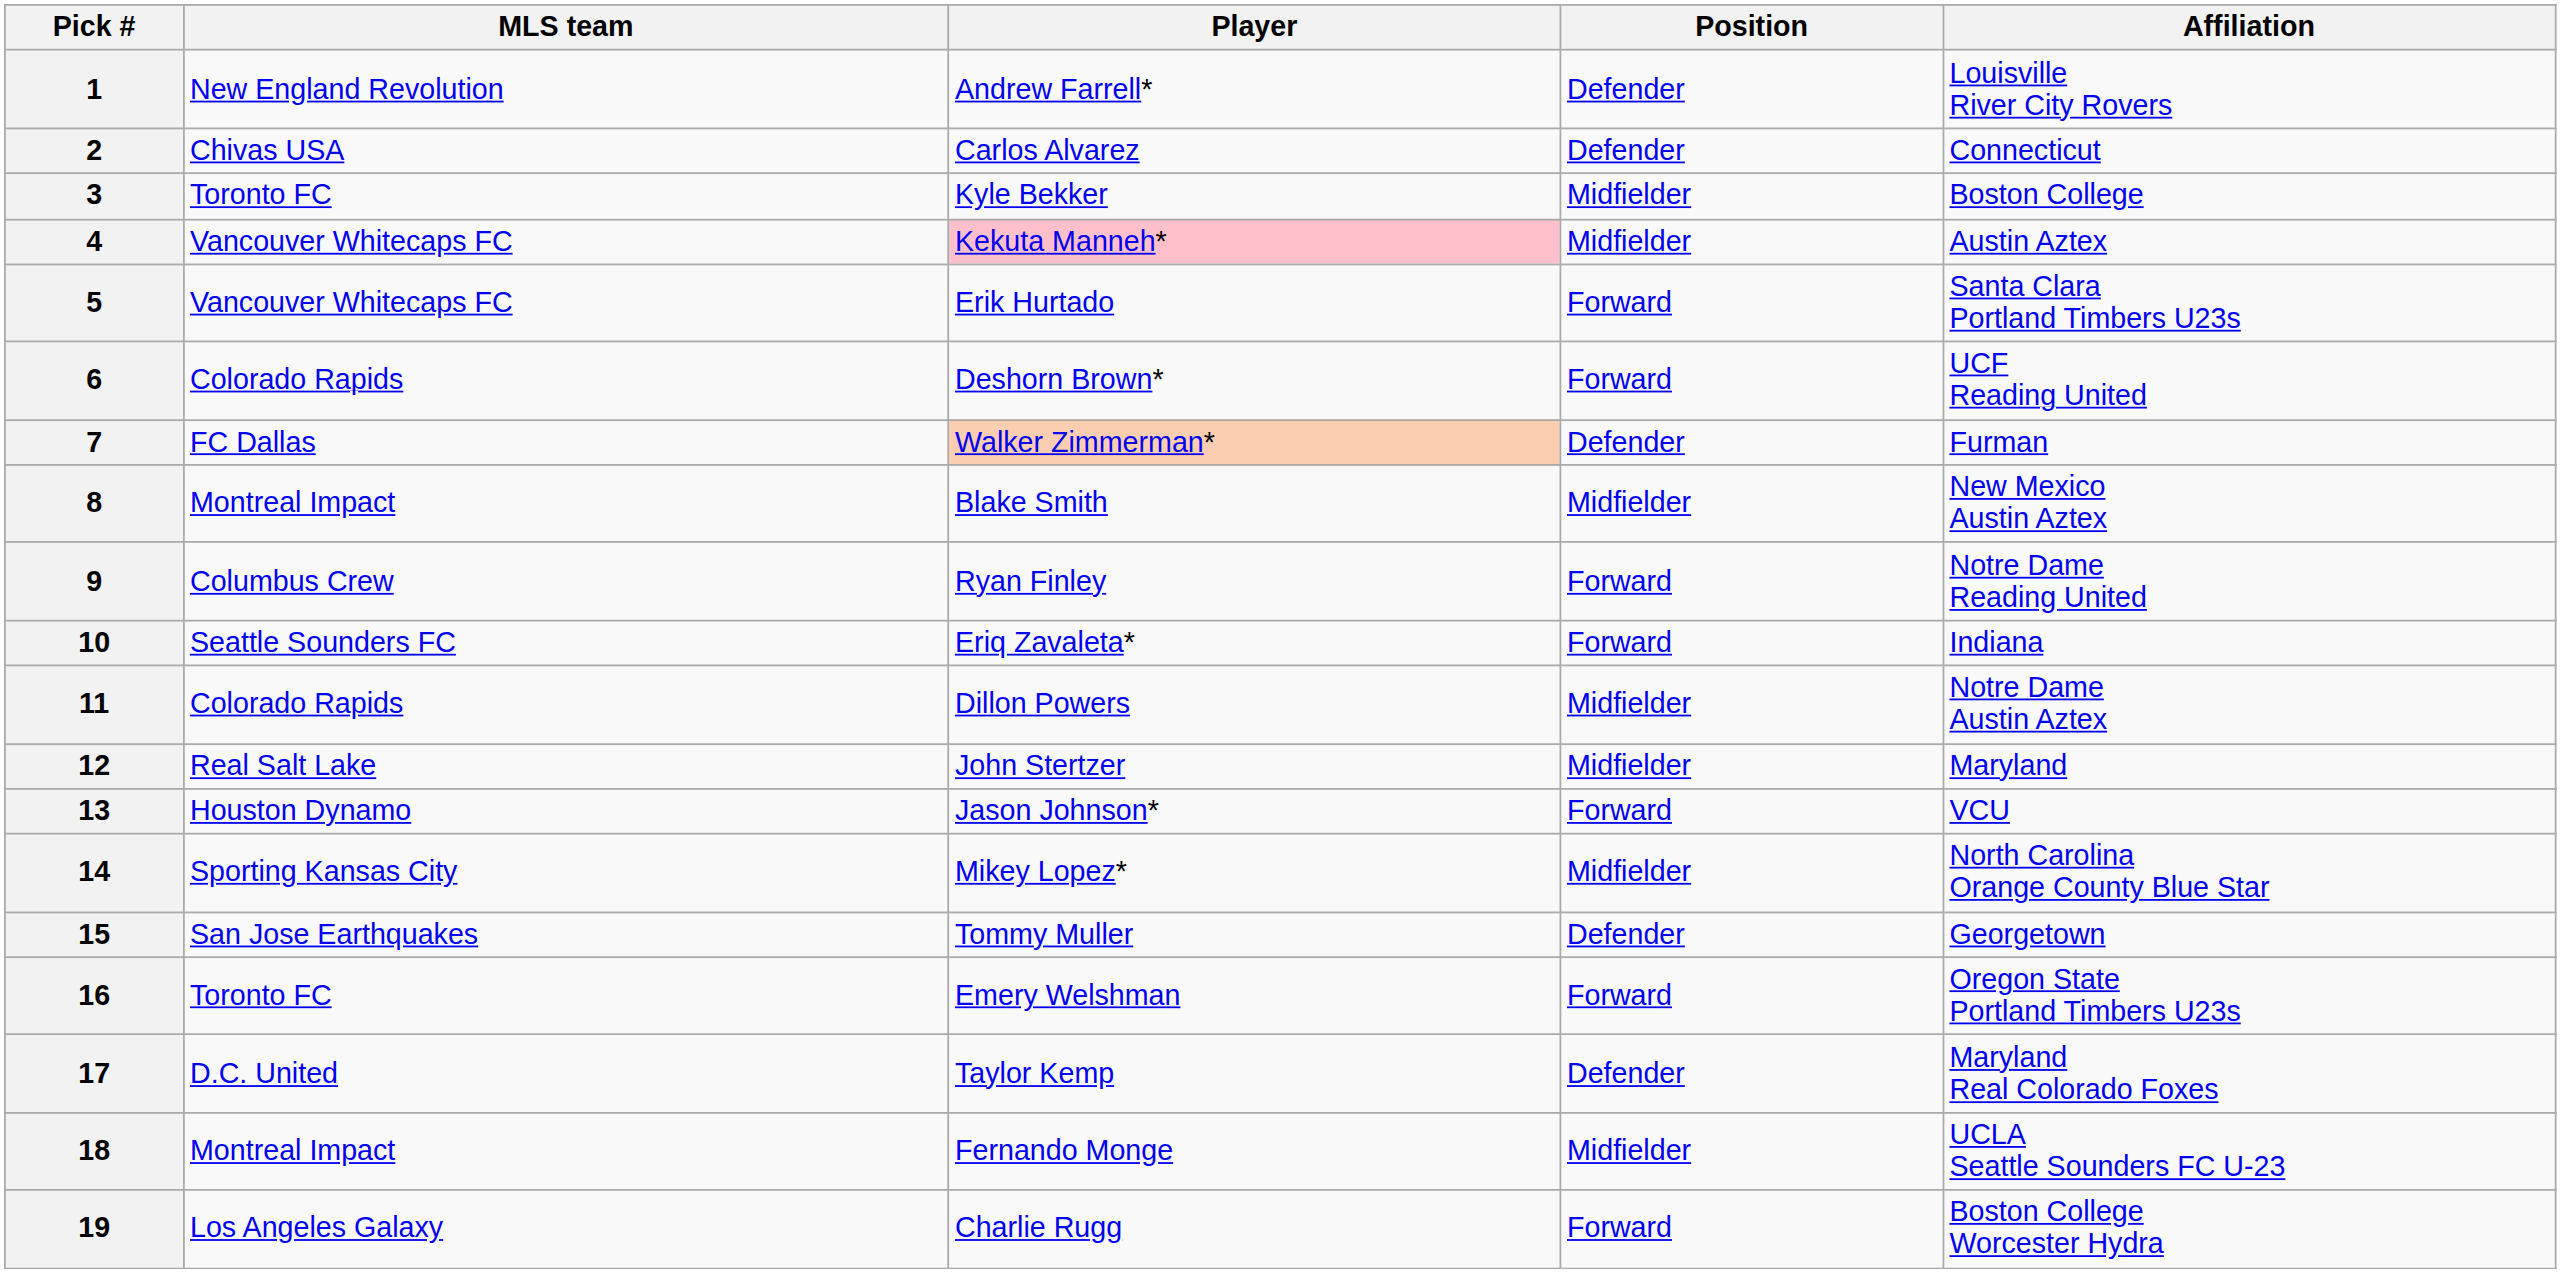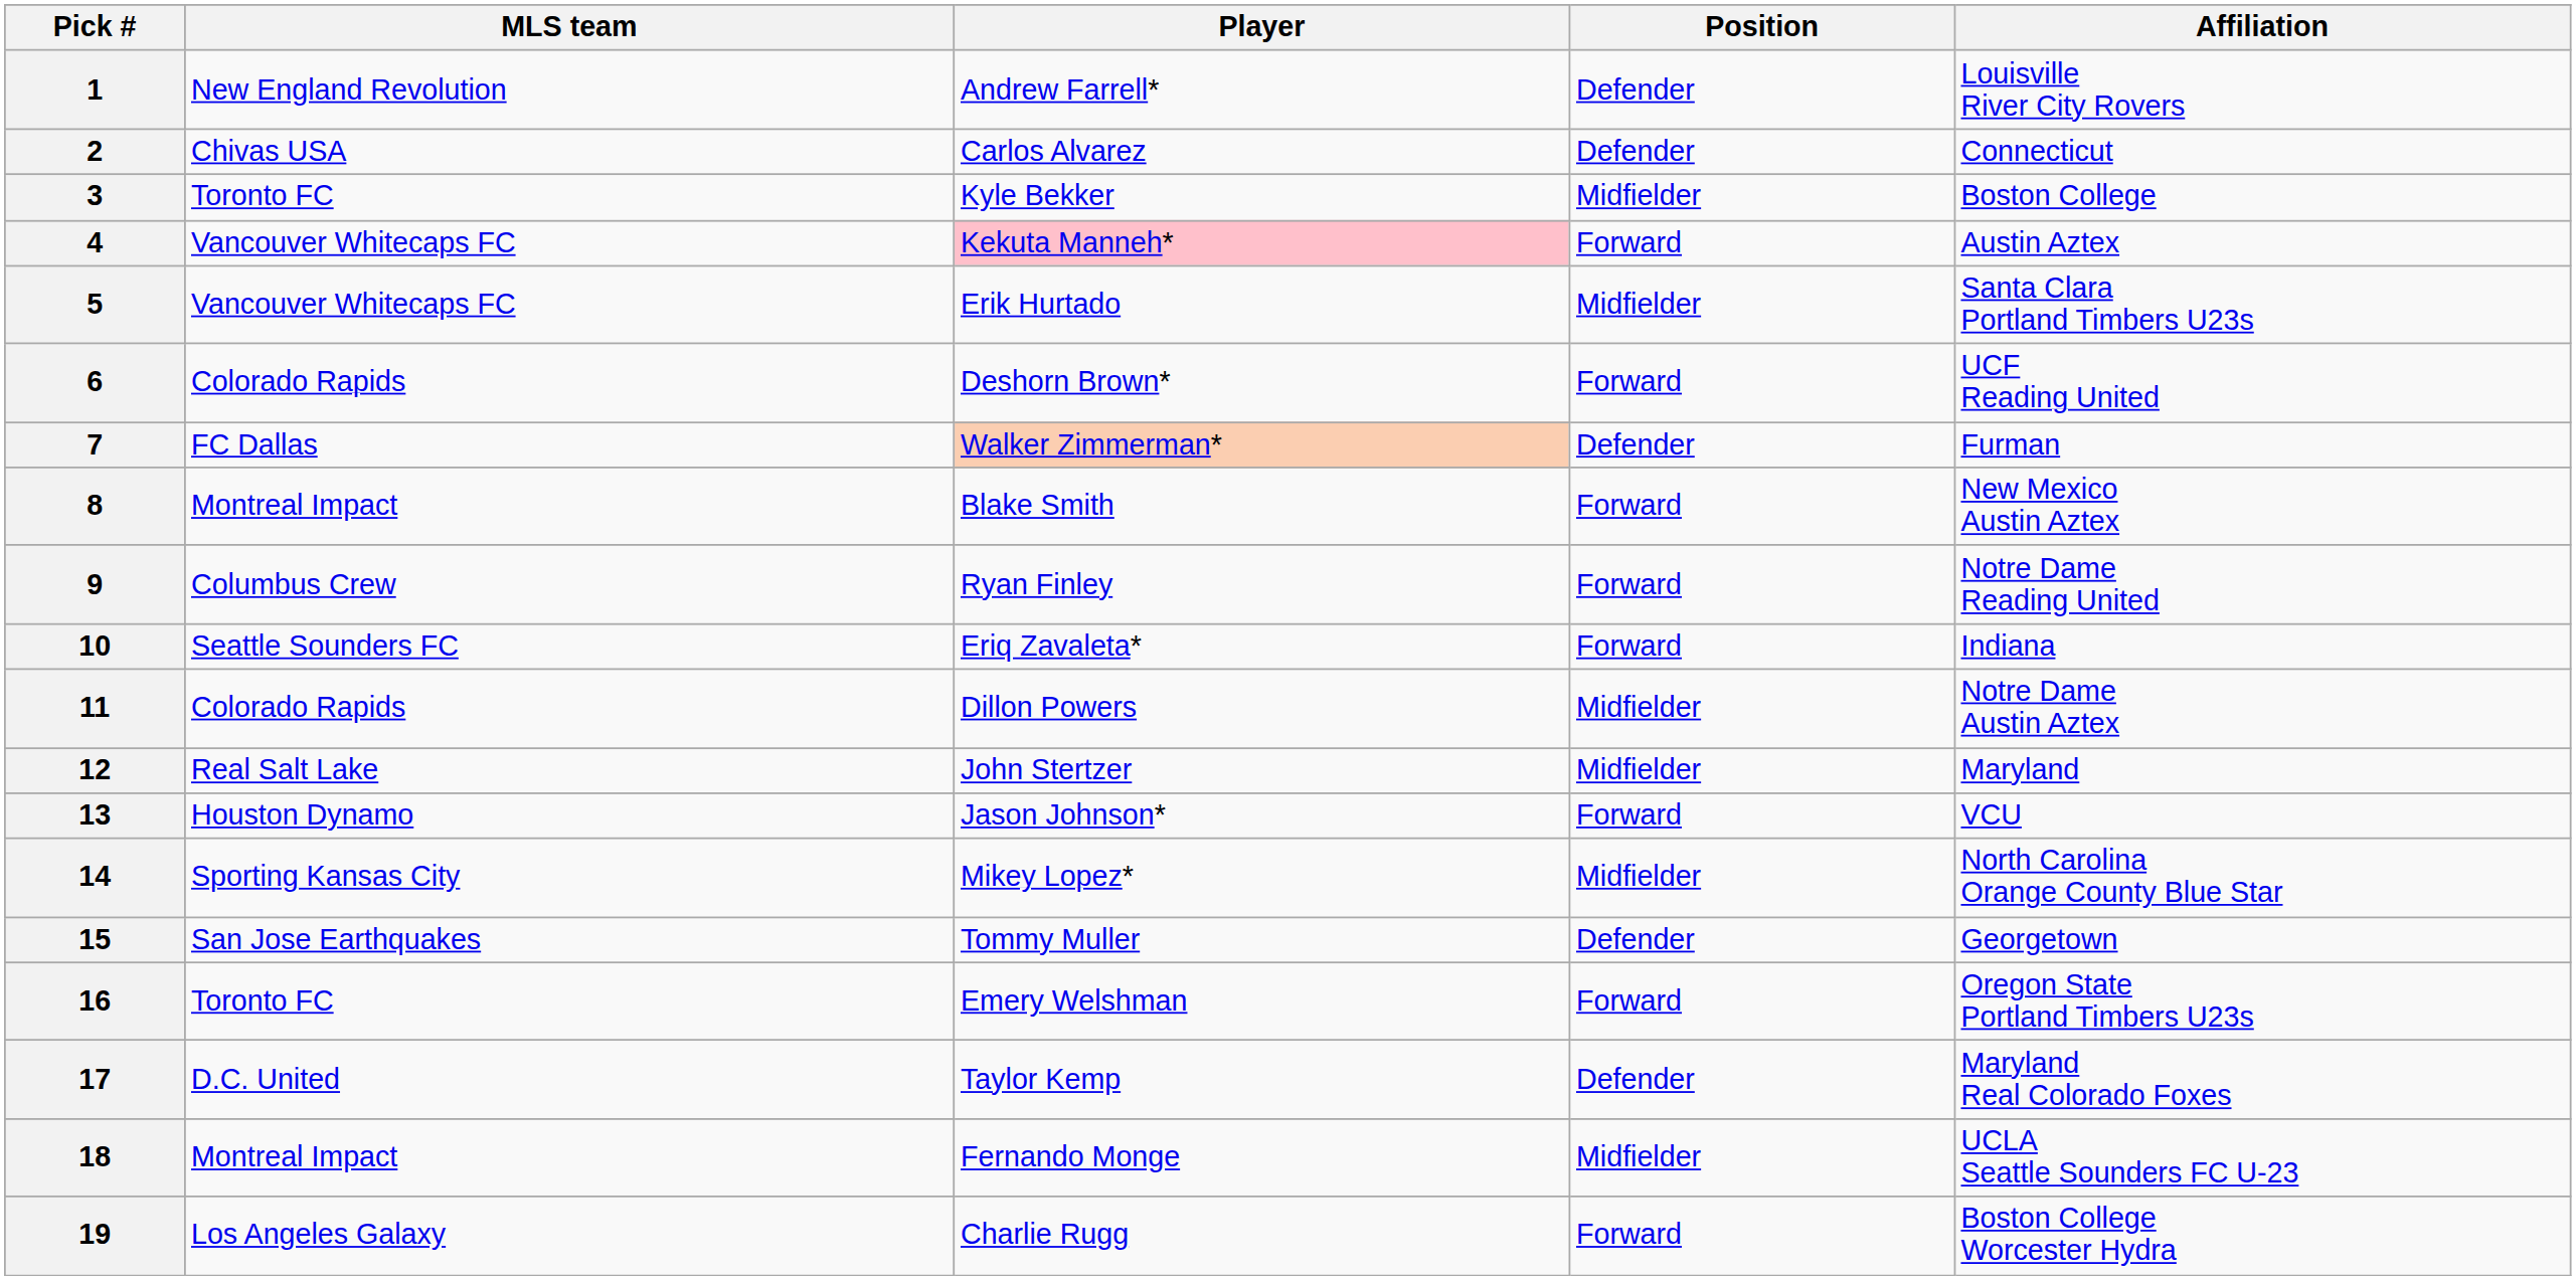4 | Position: Midfielder -> Forward
5 | Position: Forward -> Midfielder
8 | Position: Midfielder -> Forward
